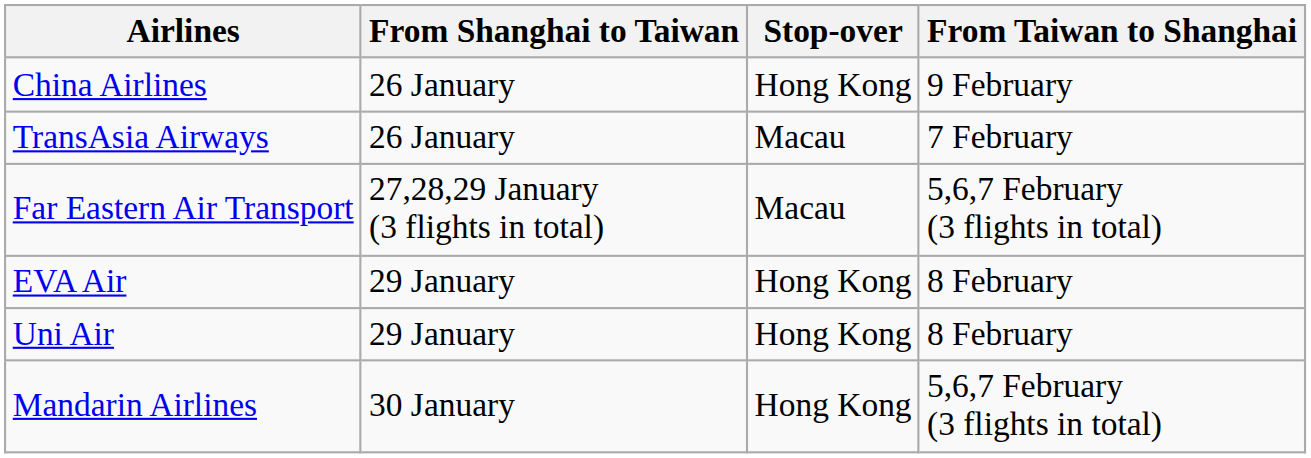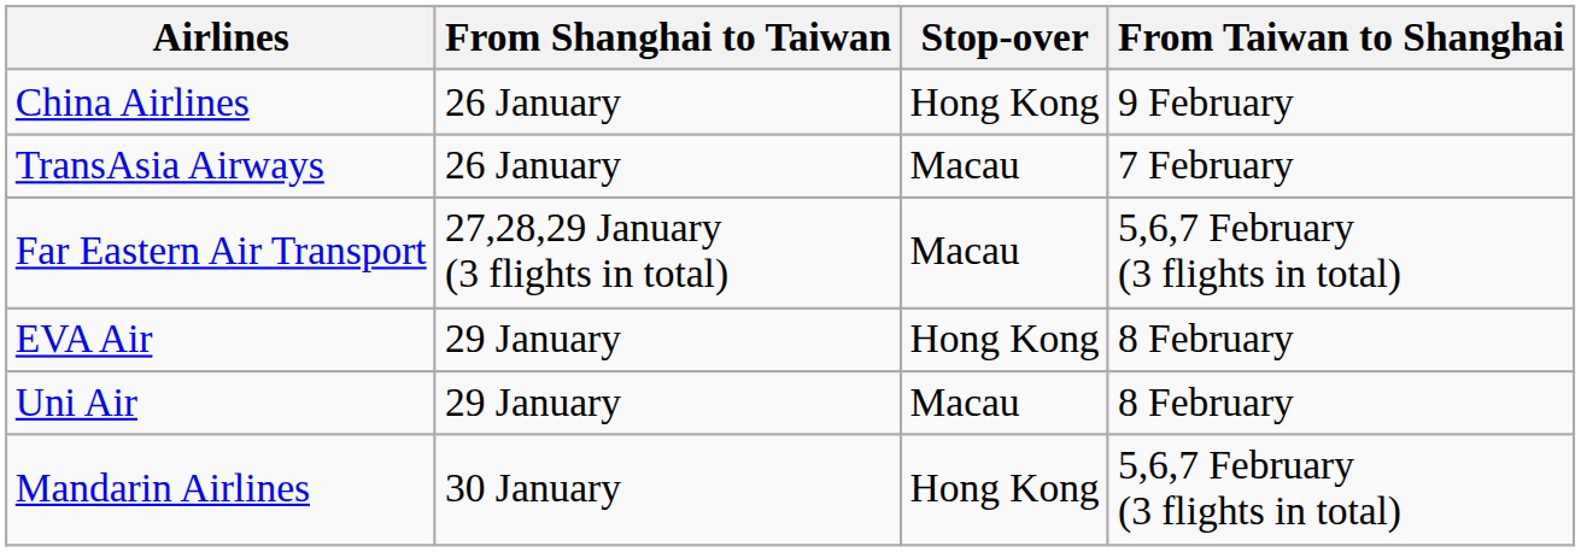Uni Air | Stop-over: Hong Kong -> Macau
